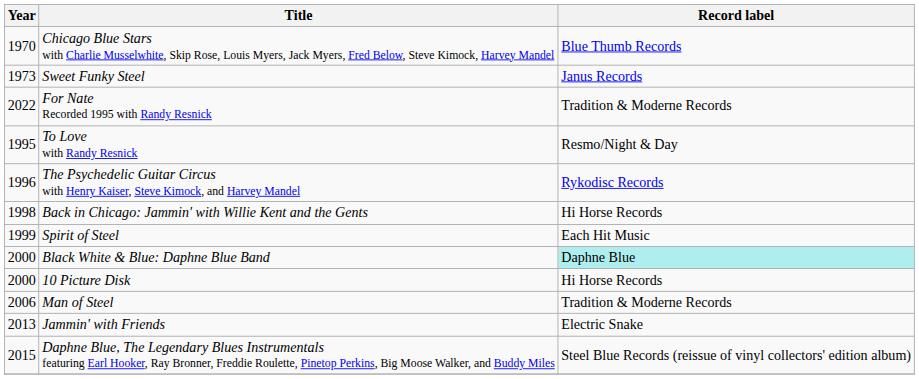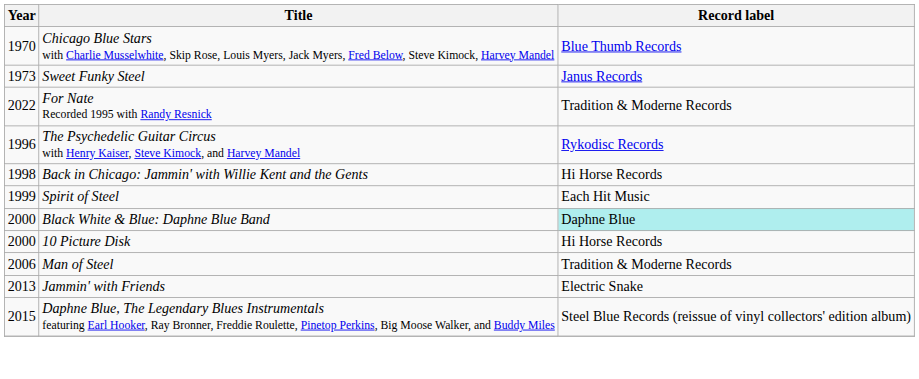- row: 1995 | To Love with Randy Resnick | Resmo/Night & Day
